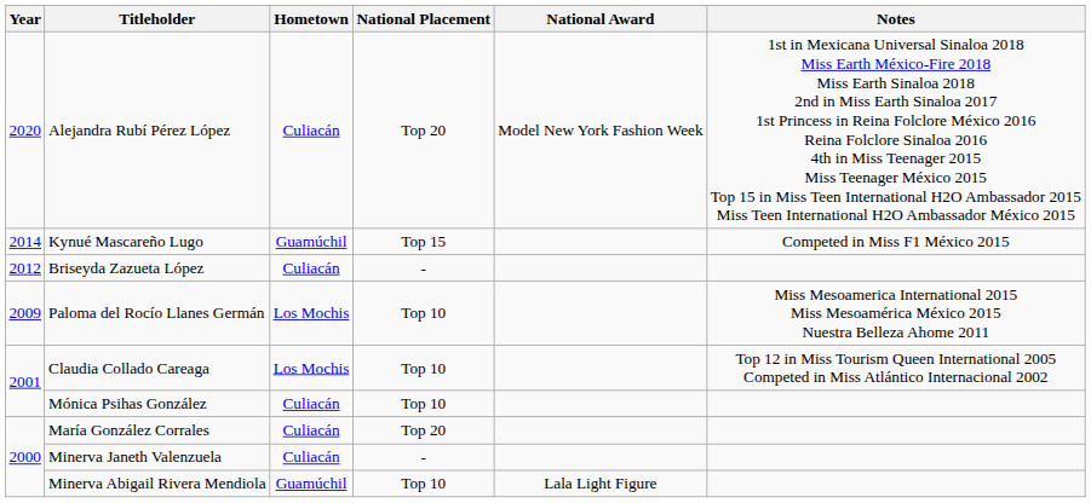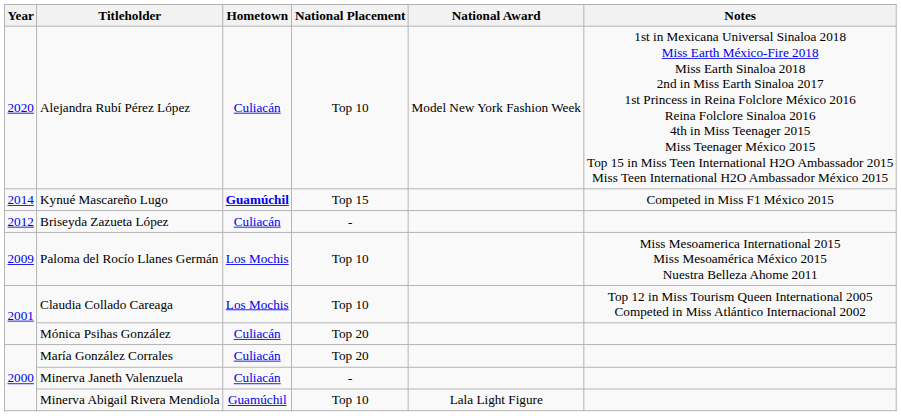Alejandra Rubí Pérez López | National Placement: Top 20 -> Top 10
Kynué Mascareño Lugo | Hometown: normal -> bold
Mónica Psihas González | National Placement: Top 10 -> Top 20
